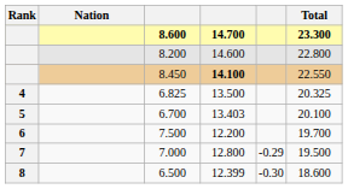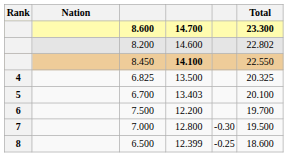8.200 | Total: 22.800 -> 22.802
7.000 | column 5: -0.29 -> -0.30
6.500 | column 5: -0.30 -> -0.25
